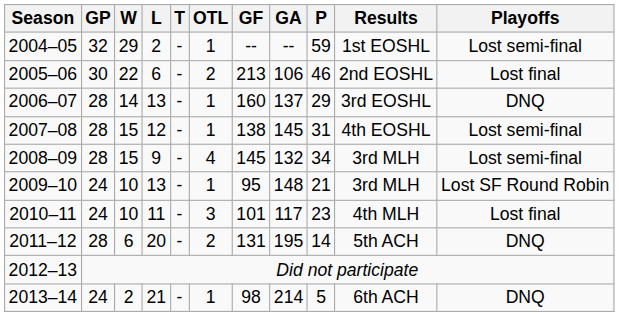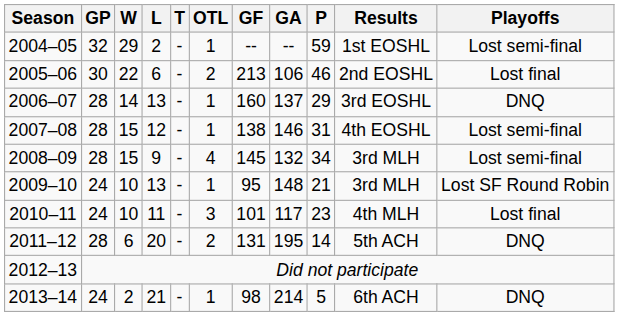2007–08 | GA: 145 -> 146
